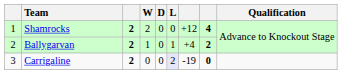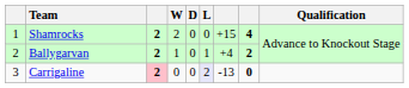Shamrocks | column 7: +12 -> +15
Carrigaline | column 3: no background -> pink background
Carrigaline | column 7: -19 -> -13
